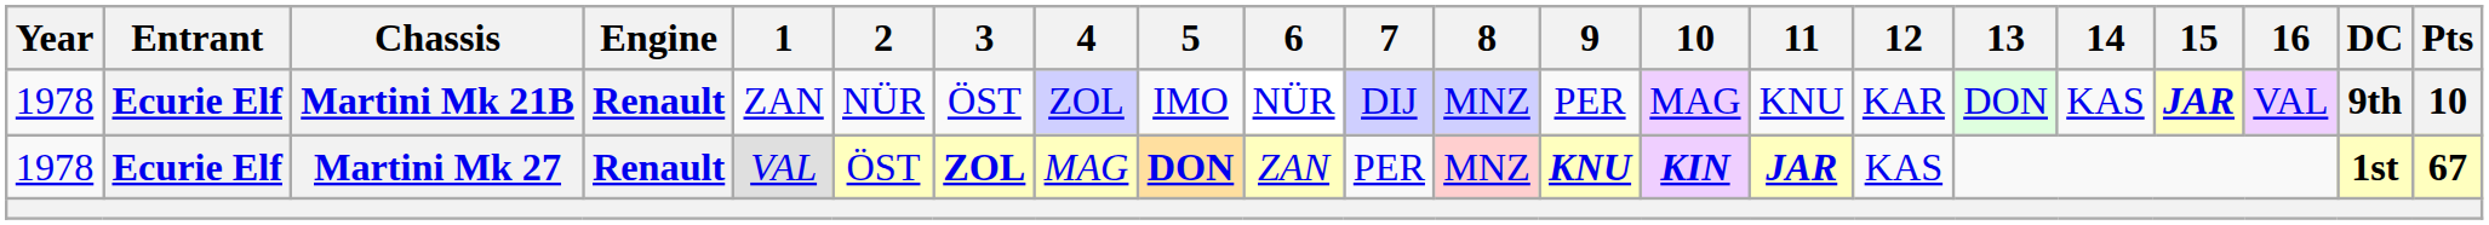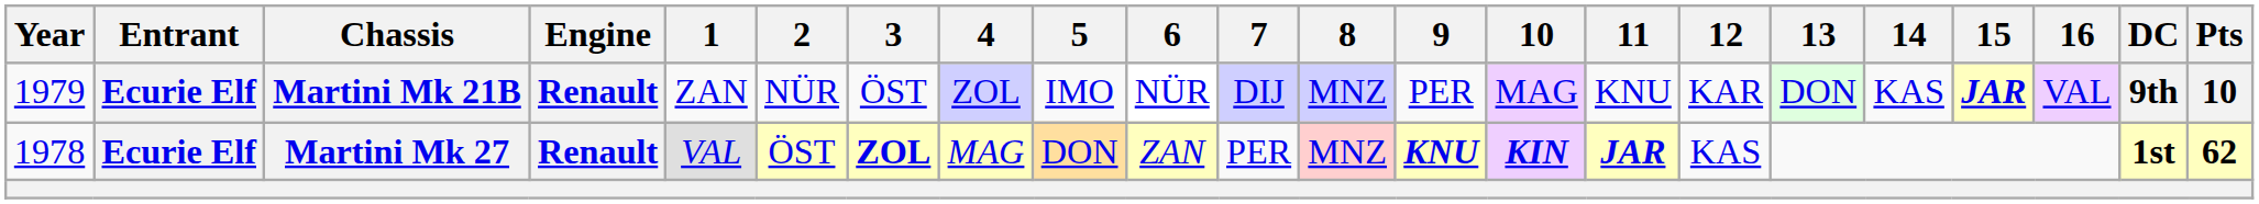Martini Mk 21B | Year: 1978 -> 1979
Martini Mk 27 | 5: bold -> normal
Martini Mk 27 | Pts: 67 -> 62
